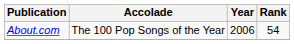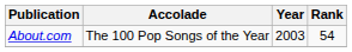About.com | Year: 2006 -> 2003
